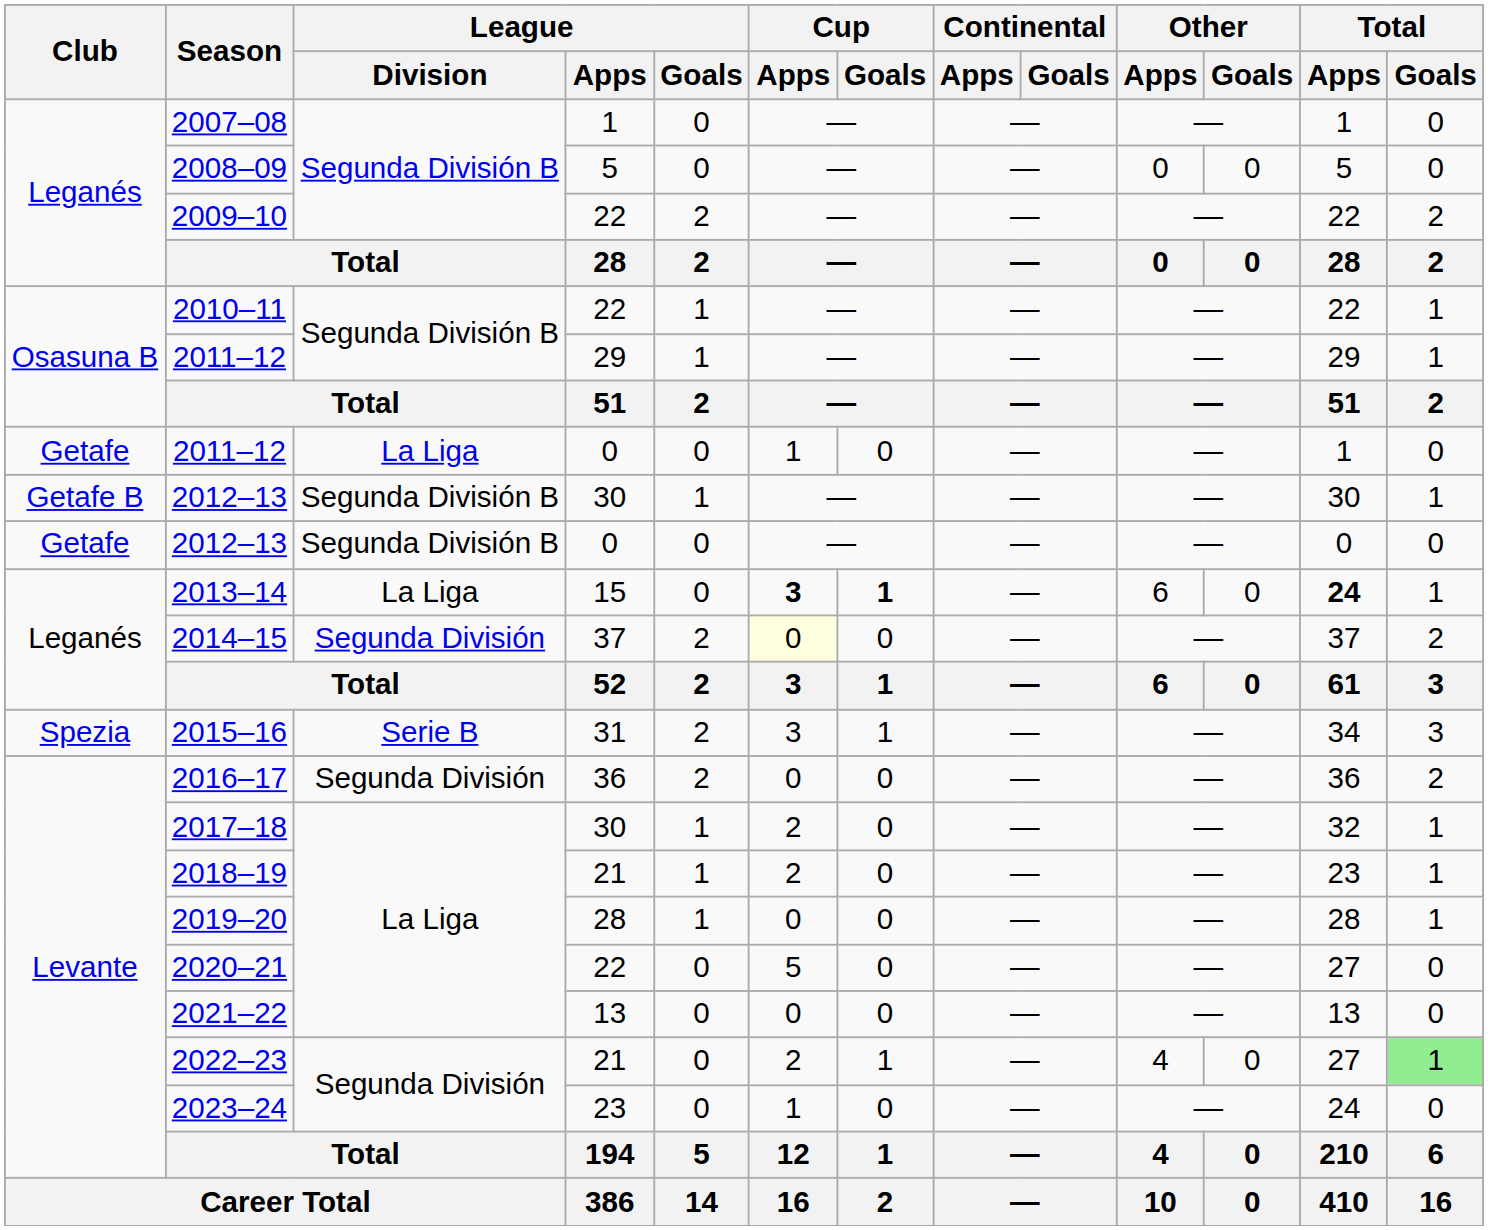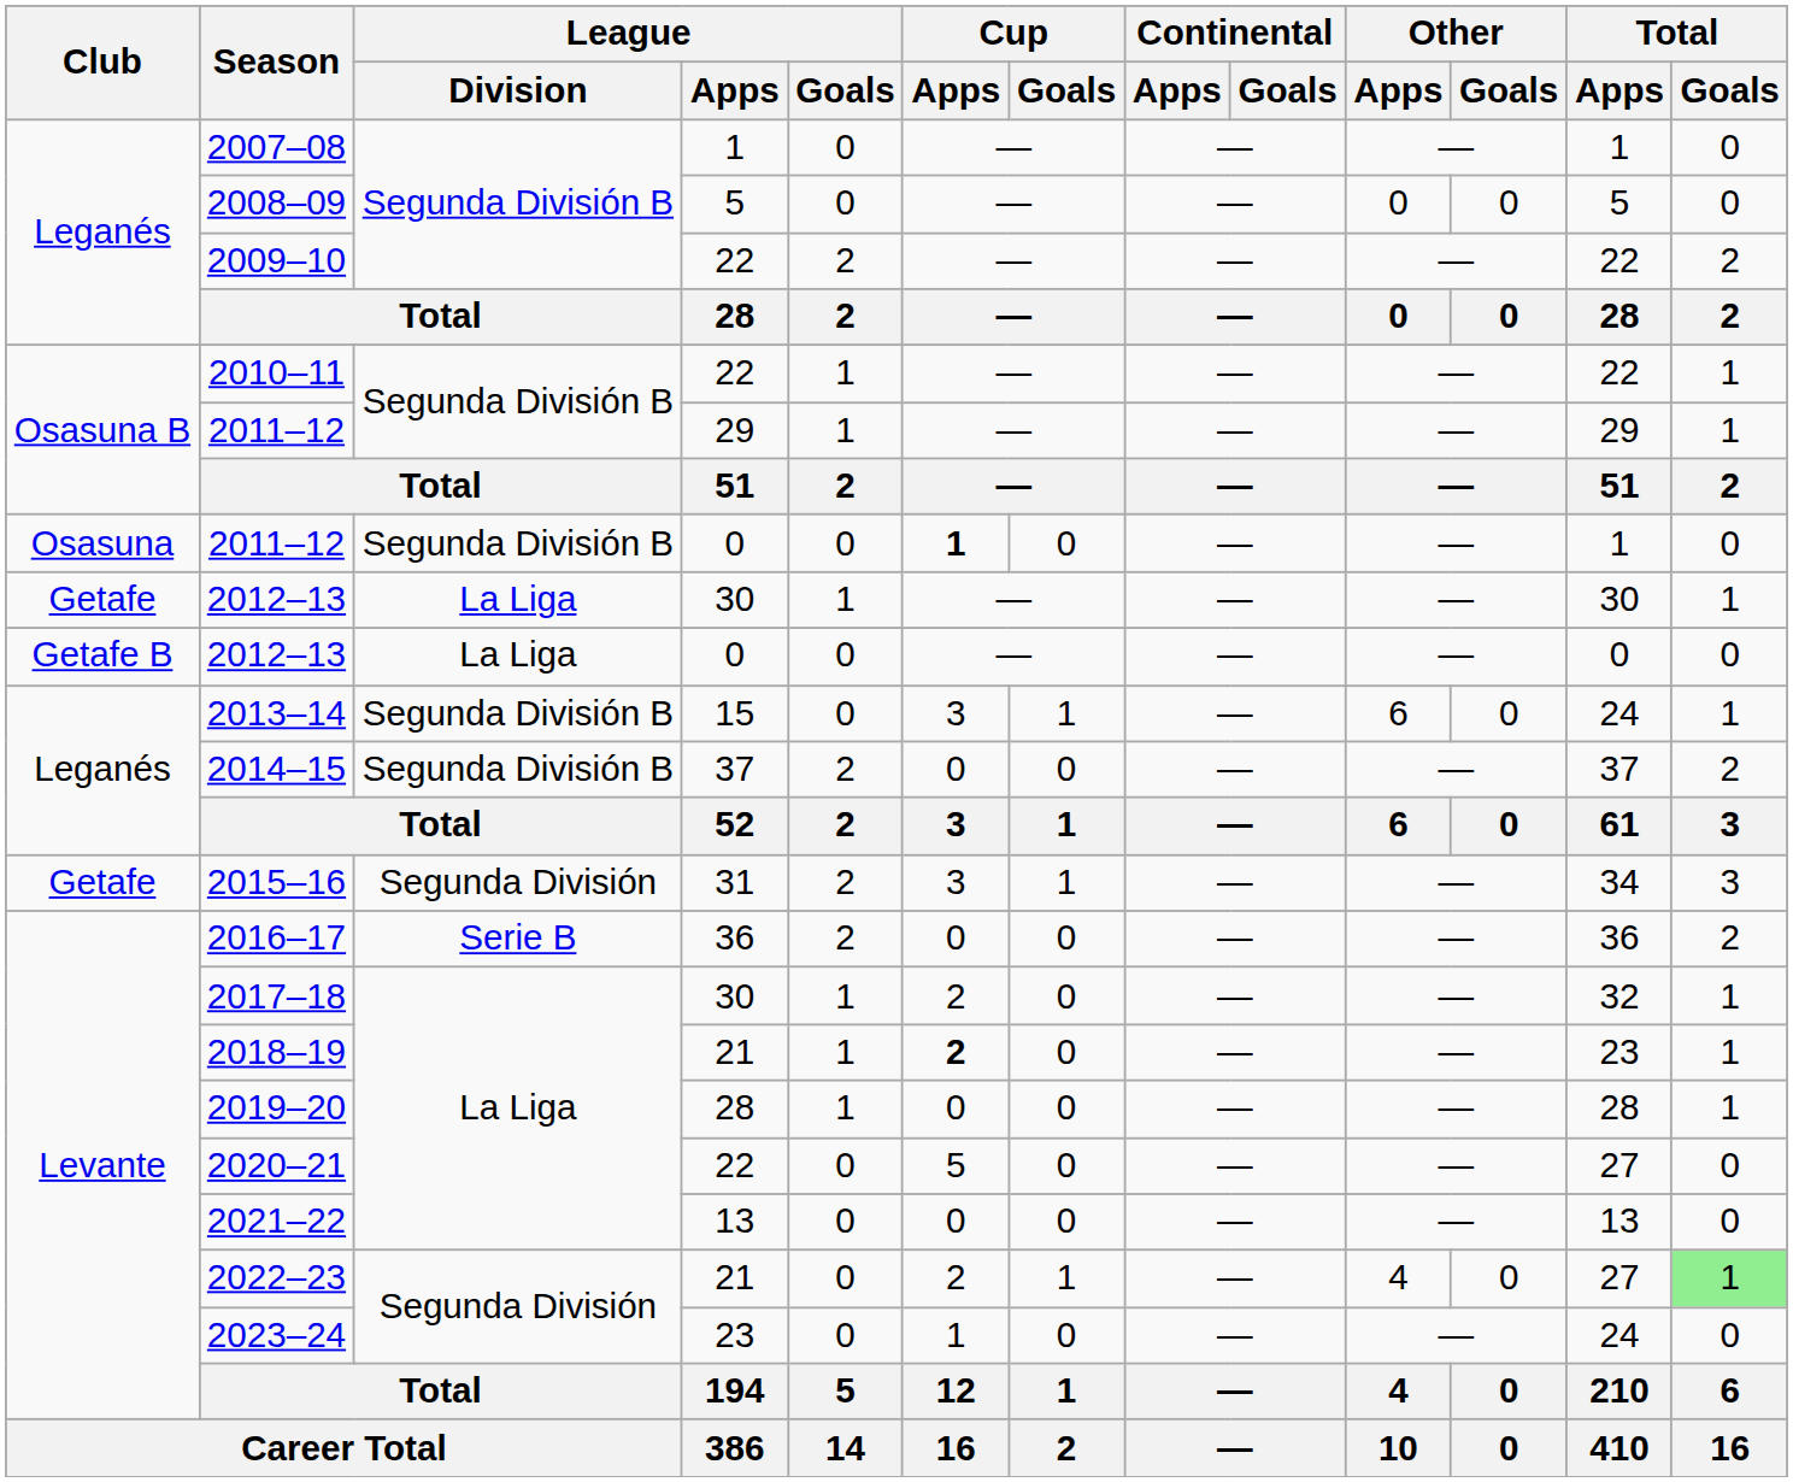2011–12 / 0 | Club: Getafe -> Osasuna
2011–12 / 0 | League / Division: La Liga -> Segunda División B
2011–12 / 0 | Cup / Apps: normal -> bold
2012–13 / 30 | Club: Getafe B -> Getafe
2012–13 / 30 | League / Division: Segunda División B -> La Liga
2012–13 / 0 | Club: Getafe -> Getafe B
2012–13 / 0 | League / Division: Segunda División B -> La Liga
2013–14 | League / Division: La Liga -> Segunda División B
2013–14 | Cup / Apps: bold -> normal
2013–14 | Cup / Goals: bold -> normal
2013–14 | Total / Apps: bold -> normal
2014–15 | League / Division: Segunda División -> Segunda División B
2014–15 | Cup / Apps: lightyellow background -> no background
2015–16 | Club: Spezia -> Getafe
2015–16 | League / Division: Serie B -> Segunda División
2016–17 | League / Division: Segunda División -> Serie B
2018–19 | Cup / Apps: normal -> bold
